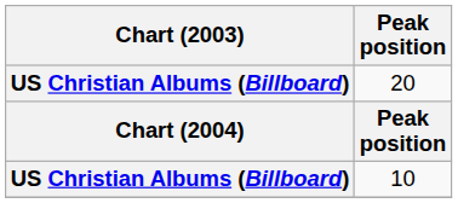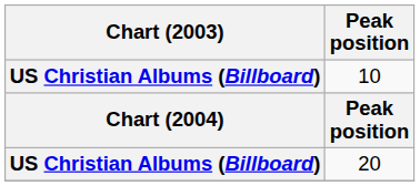rows swapped: 10 <-> 20
